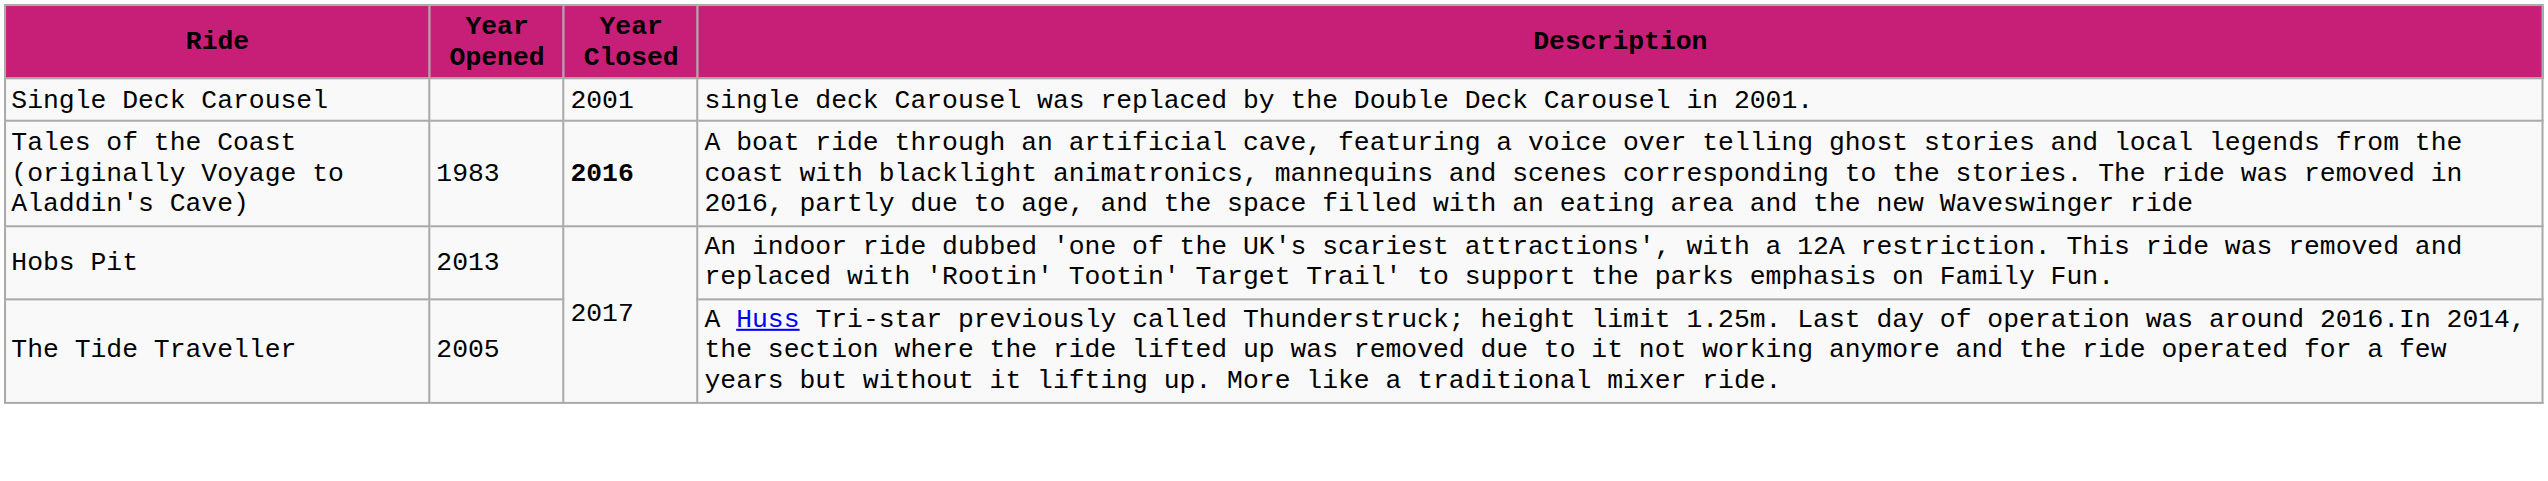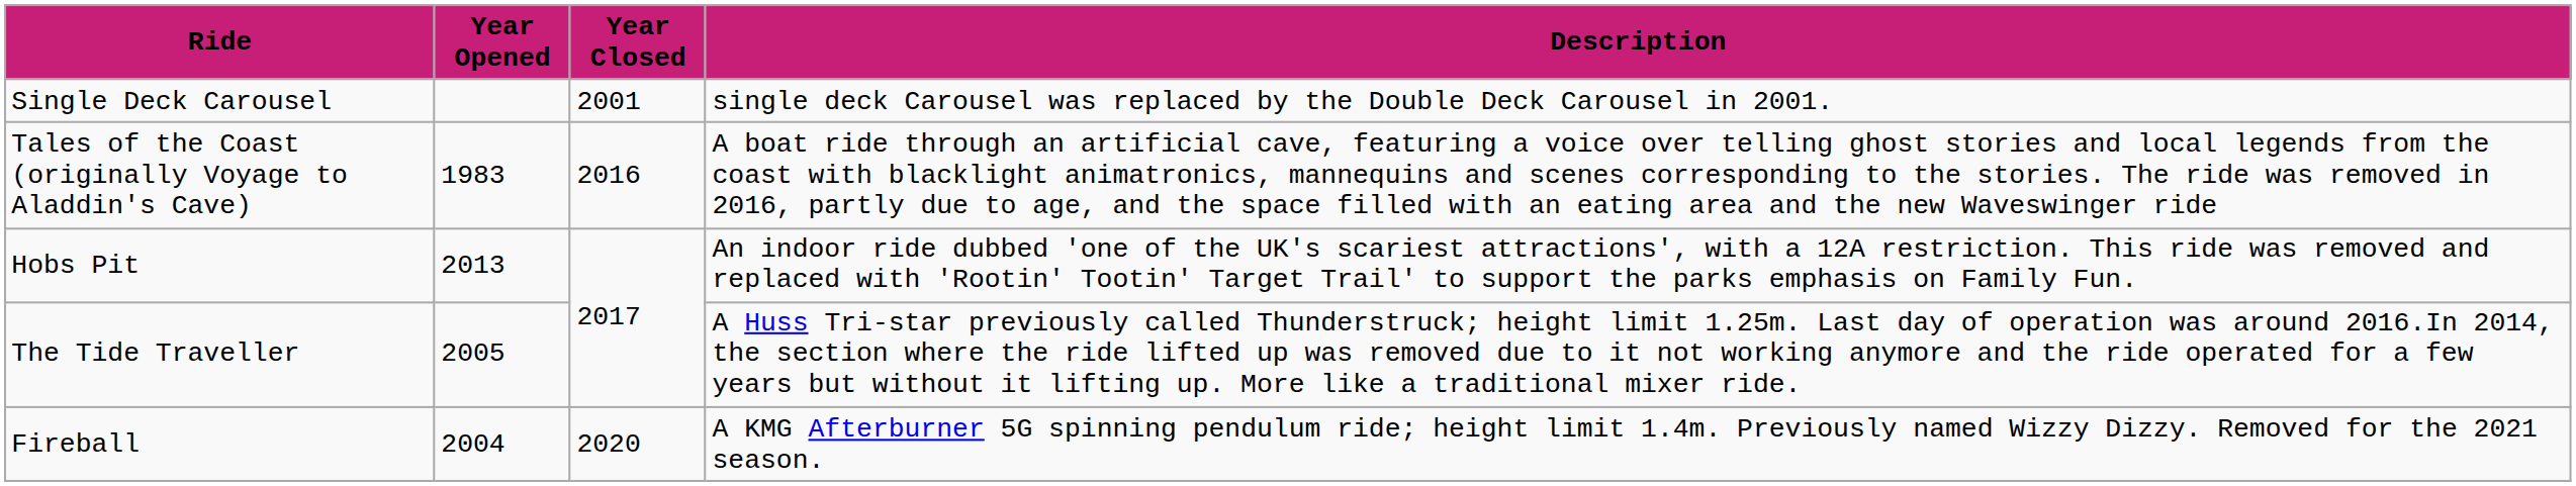Tales of the Coast (originally Voyage to Aladdin's Cave) | Year Closed: bold -> normal
+ row: Fireball | 2004 | 2020 | A KMG Afterburner 5G spinning pendulum ride; height limit 1.4m. Previously named Wizzy Dizzy. Removed for the 2021 season.
